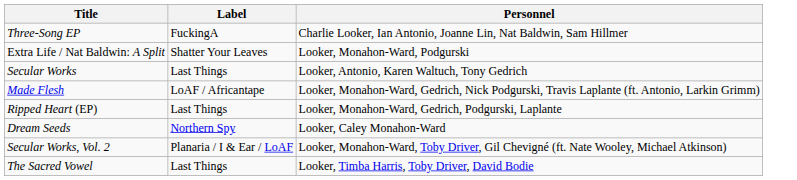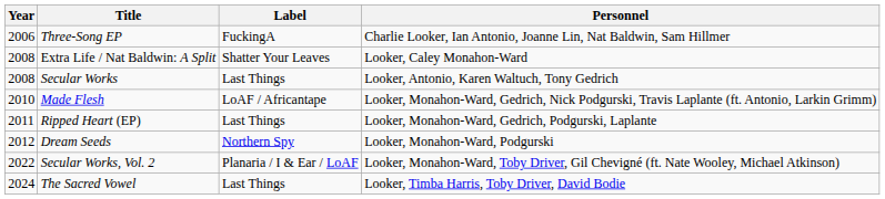+ column: Year | 2006 | 2008 | 2008 | 2010 | 2011 | 2012 | 2022 | 2024
Extra Life / Nat Baldwin: A Split | Personnel: Looker, Monahon-Ward, Podgurski -> Looker, Caley Monahon-Ward
Dream Seeds | Personnel: Looker, Caley Monahon-Ward -> Looker, Monahon-Ward, Podgurski
